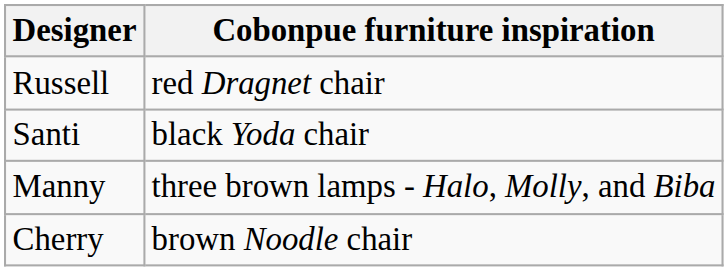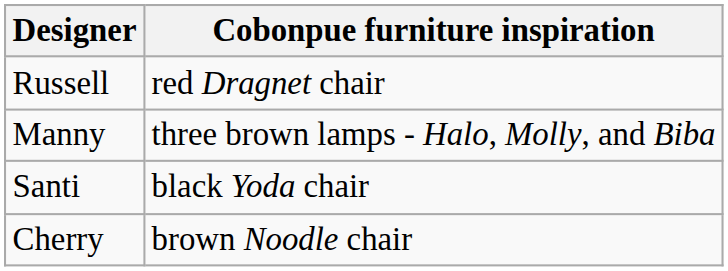rows swapped: Santi <-> Manny
